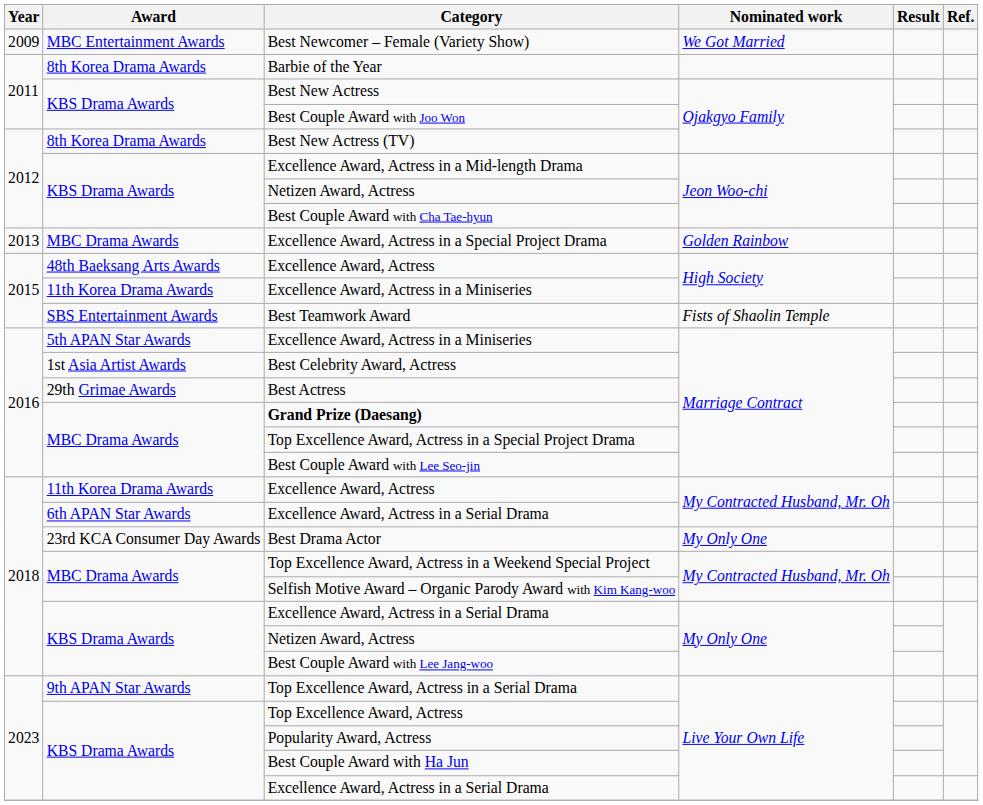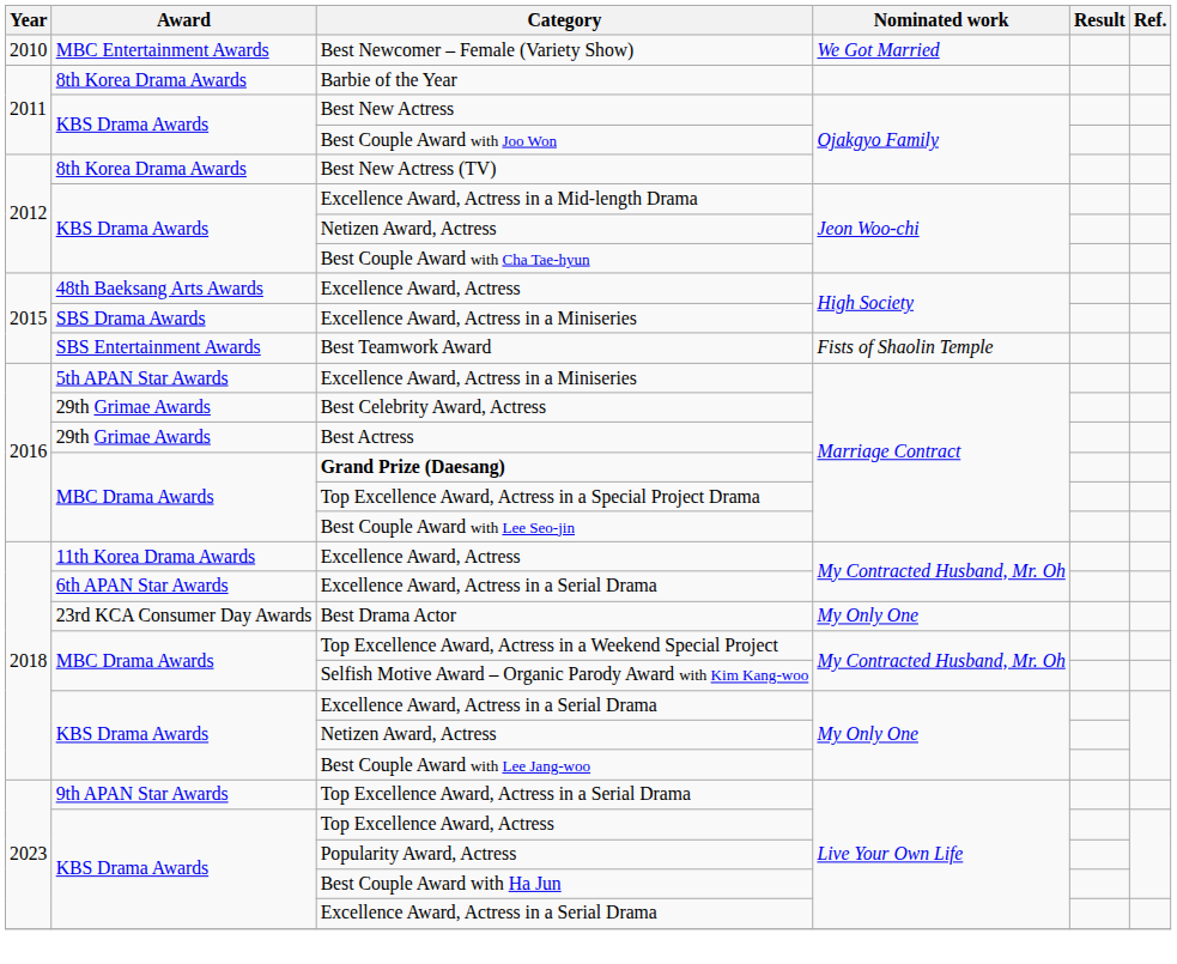Best Newcomer – Female (Variety Show) | Year: 2009 -> 2010
- row: 2013 | MBC Drama Awards | Excellence Award, Actress in a Special Project Drama | Golden Rainbow
Excellence Award, Actress in a Miniseries / High Society | Award: 11th Korea Drama Awards -> SBS Drama Awards
Best Celebrity Award, Actress | Award: 1st Asia Artist Awards -> 29th Grimae Awards
